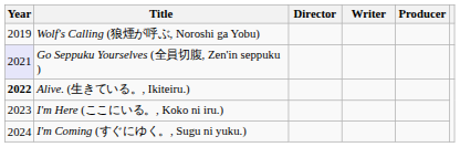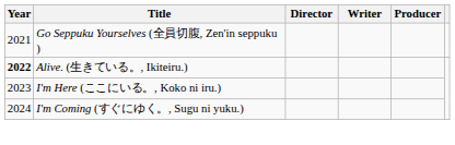- row: 2019 | Wolf's Calling (狼煙が呼ぶ, Noroshi ga Yobu)
Go Seppuku Yourselves (全員切腹, Zen'in seppuku ) | Year: lavender background -> no background
